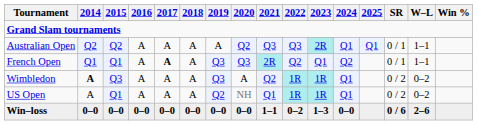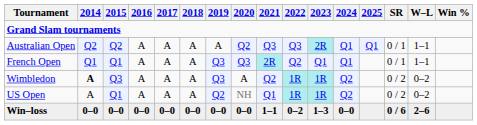French Open | 2017: bold -> normal
French Open | 2024: Q2 -> Q1
Wimbledon | 2024: Q1 -> Q2
US Open | 2024: Q1 -> Q2
